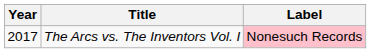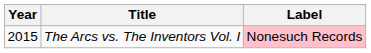The Arcs vs. The Inventors Vol. I | Year: 2017 -> 2015
